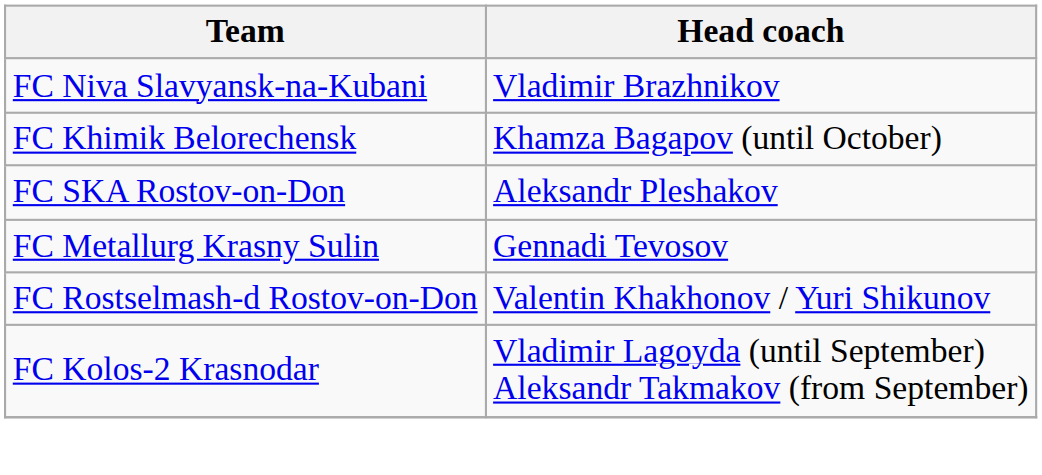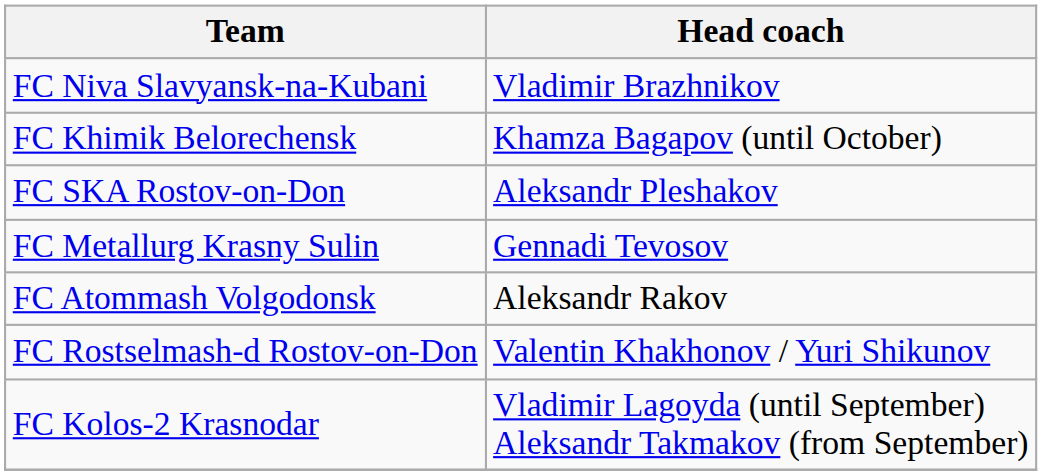+ row: FC Atommash Volgodonsk | Aleksandr Rakov
